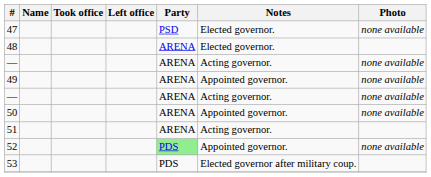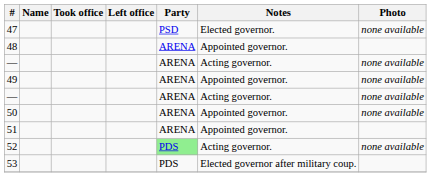48 | Notes: Elected governor. -> Appointed governor.
51 | Notes: Acting governor. -> Appointed governor.
52 | Notes: Appointed governor. -> Acting governor.
